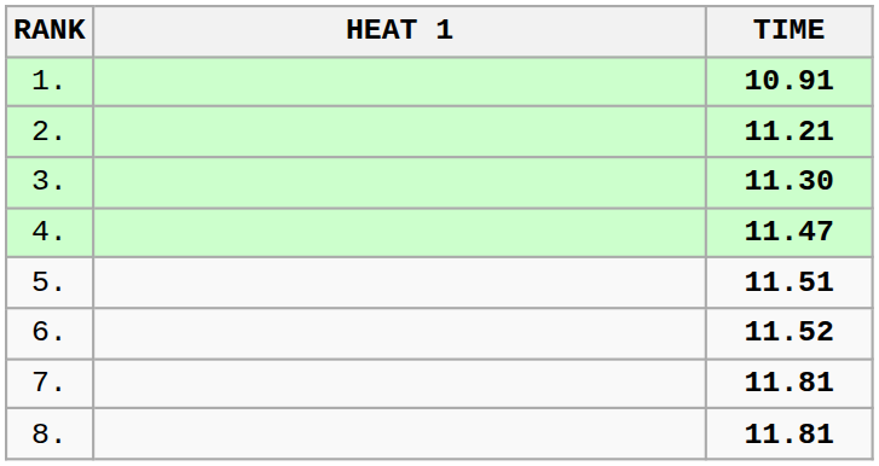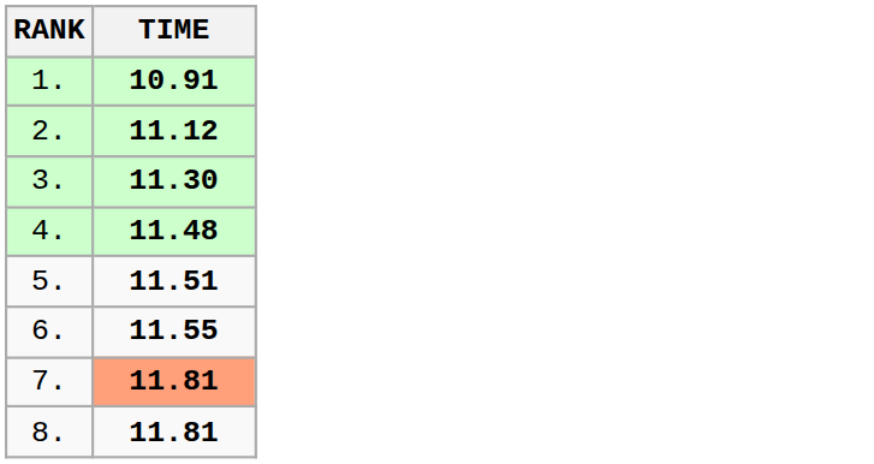- column: HEAT 1
2. | TIME: 11.21 -> 11.12
4. | TIME: 11.47 -> 11.48
6. | TIME: 11.52 -> 11.55
7. | TIME: no background -> lightsalmon background
